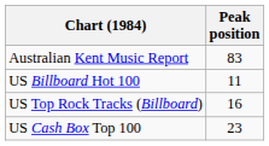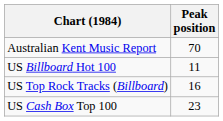Australian Kent Music Report | Peak position: 83 -> 70
